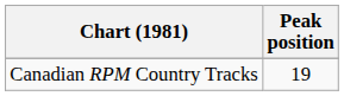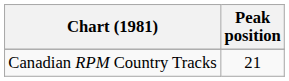Canadian RPM Country Tracks | Peak position: 19 -> 21
